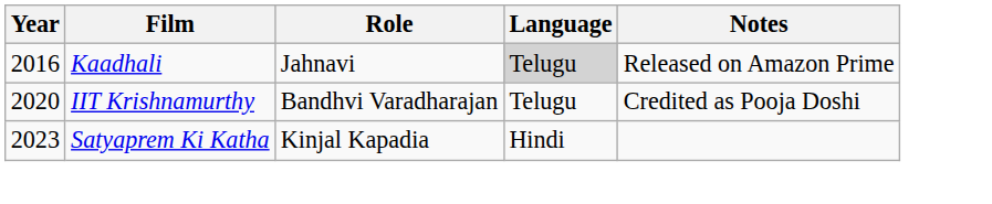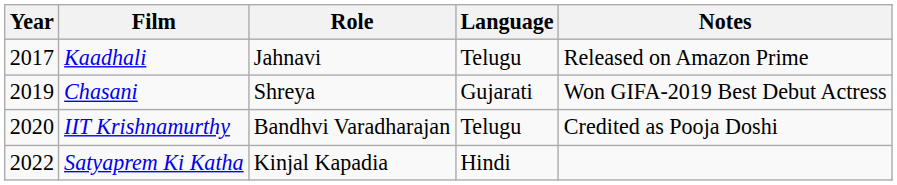Kaadhali | Year: 2016 -> 2017
Kaadhali | Language: lightgrey background -> no background
+ row: 2019 | Chasani | Shreya | Gujarati | Won GIFA-2019 Best Debut Actress
Satyaprem Ki Katha | Year: 2023 -> 2022
